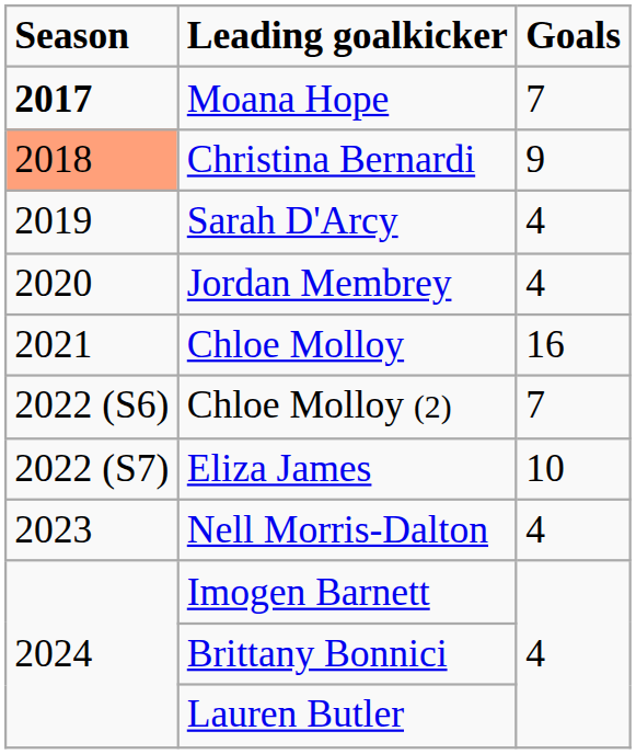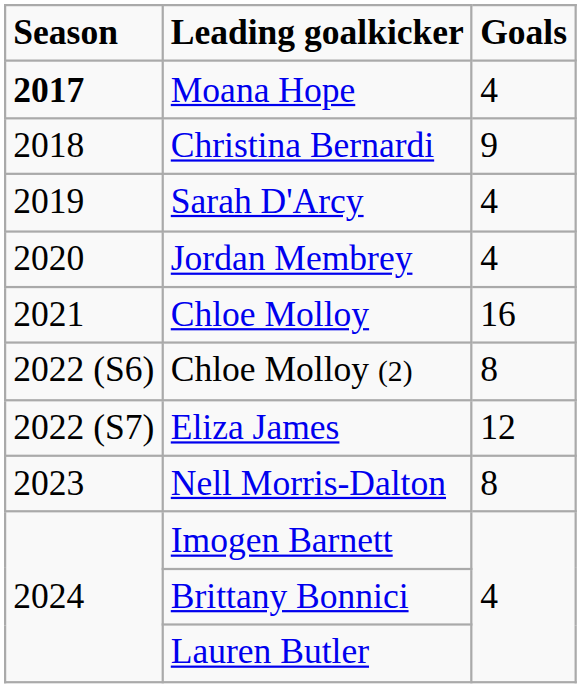Moana Hope | Goals: 7 -> 4
Christina Bernardi | Season: lightsalmon background -> no background
Chloe Molloy (2) | Goals: 7 -> 8
Eliza James | Goals: 10 -> 12
Nell Morris-Dalton | Goals: 4 -> 8
